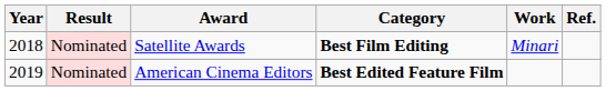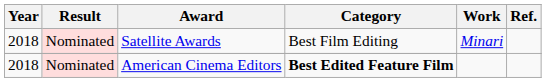Satellite Awards | Category: bold -> normal
American Cinema Editors | Year: 2019 -> 2018
